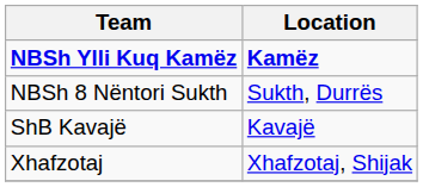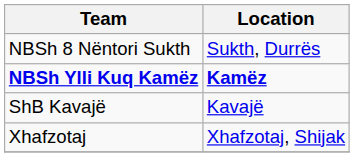rows swapped: NBSh Ylli Kuq Kamëz <-> NBSh 8 Nëntori Sukth
